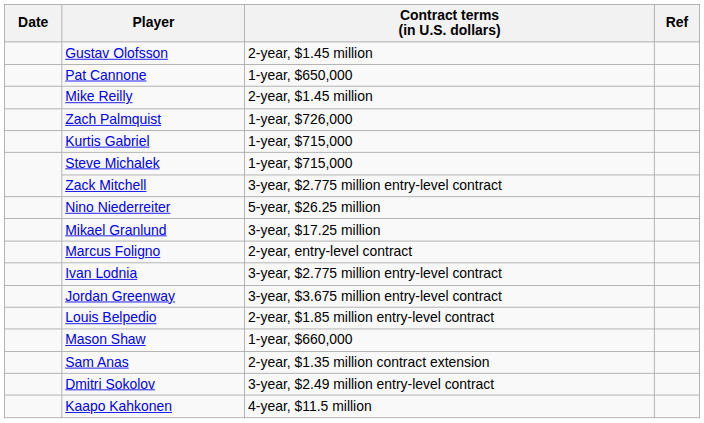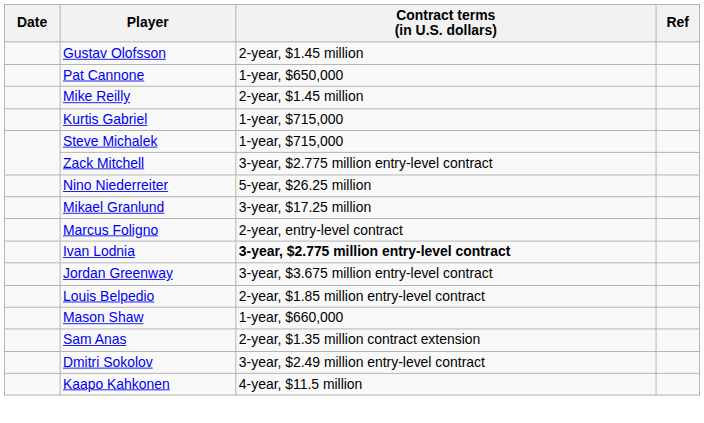- row: Zach Palmquist | 1-year, $726,000
Ivan Lodnia | Contract terms (in U.S. dollars): normal -> bold
